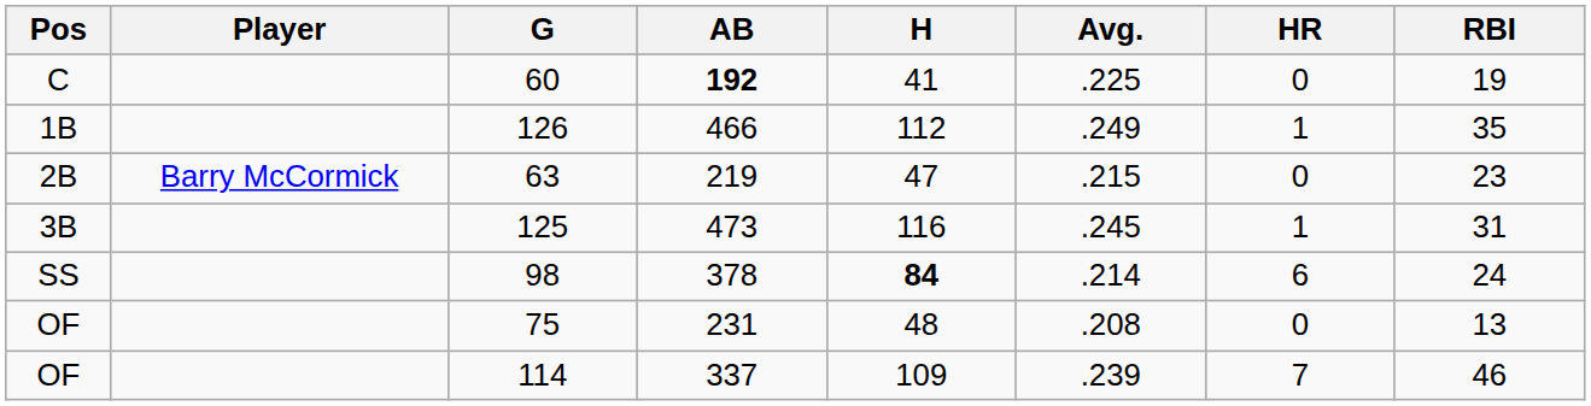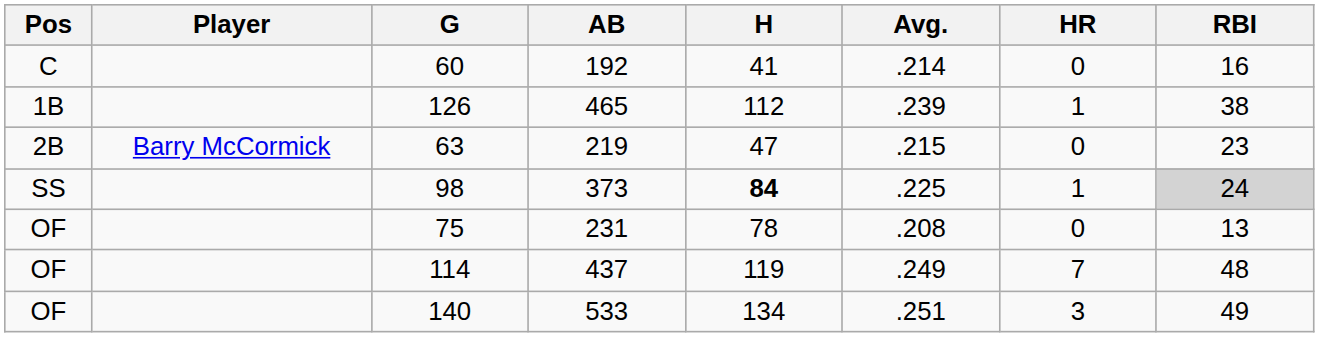60 | AB: bold -> normal
60 | Avg.: .225 -> .214
60 | RBI: 19 -> 16
126 | AB: 466 -> 465
126 | Avg.: .249 -> .239
126 | RBI: 35 -> 38
- row: 3B | 125 | 473 | 116 | .245 | 1 | 31
98 | AB: 378 -> 373
98 | Avg.: .214 -> .225
98 | HR: 6 -> 1
98 | RBI: no background -> lightgrey background
75 | H: 48 -> 78
114 | AB: 337 -> 437
114 | H: 109 -> 119
114 | Avg.: .239 -> .249
114 | RBI: 46 -> 48
+ row: OF | 140 | 533 | 134 | .251 | 3 | 49
